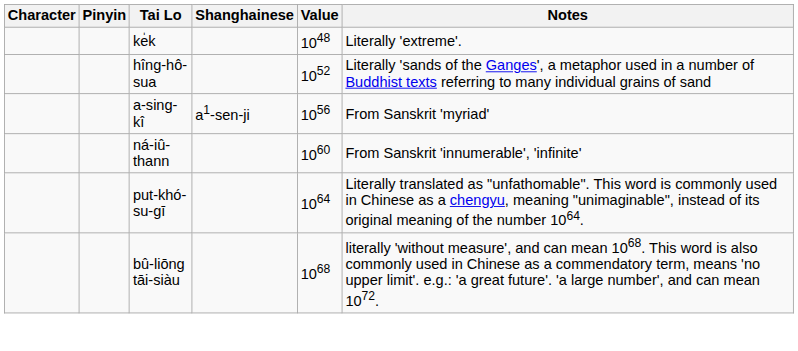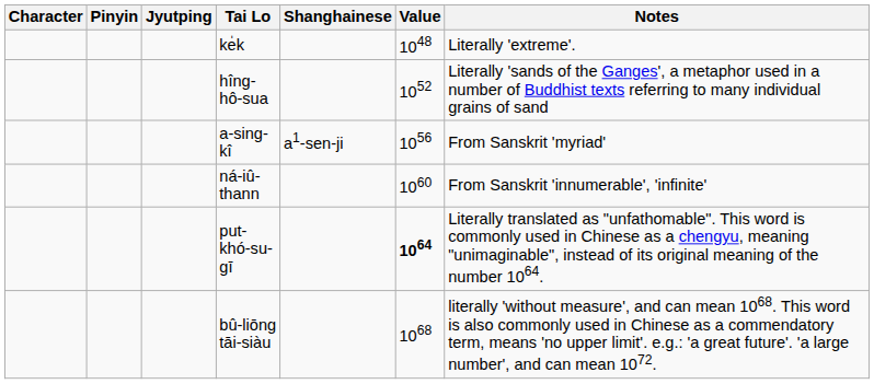+ column: Jyutping
put-khó-su-gī | Value: normal -> bold
